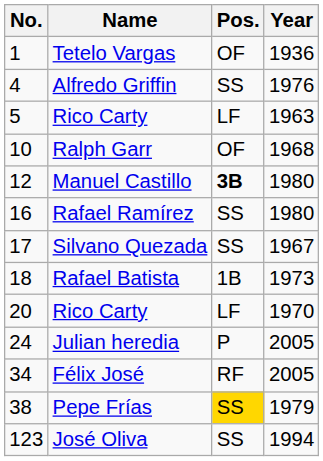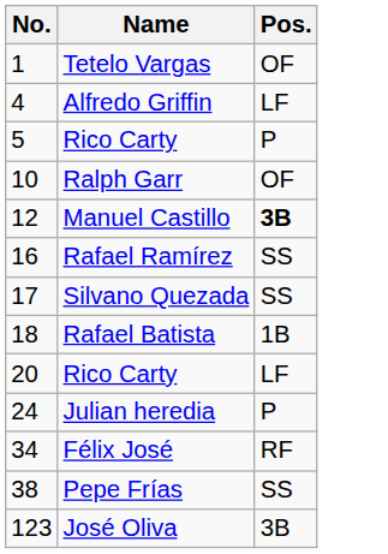- column: Year | 1936 | 1976 | 1963 | 1968 | 1980 | 1980 | 1967 | 1973 | 1970 | 2005 | 2005 | 1979 | 1994
Alfredo Griffin | Pos.: SS -> LF
5 / Rico Carty | Pos.: LF -> P
Pepe Frías | Pos.: gold background -> no background
José Oliva | Pos.: SS -> 3B
